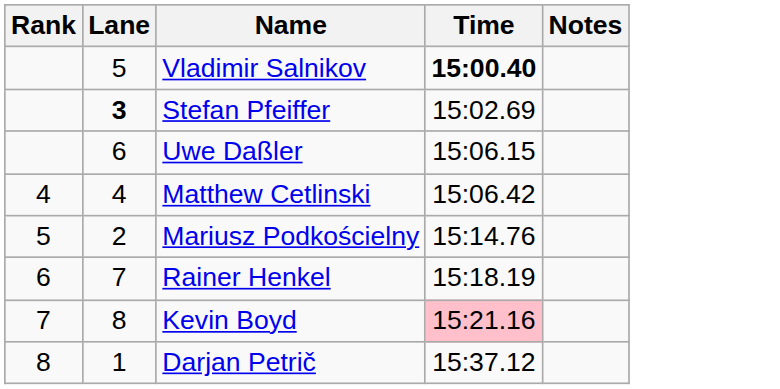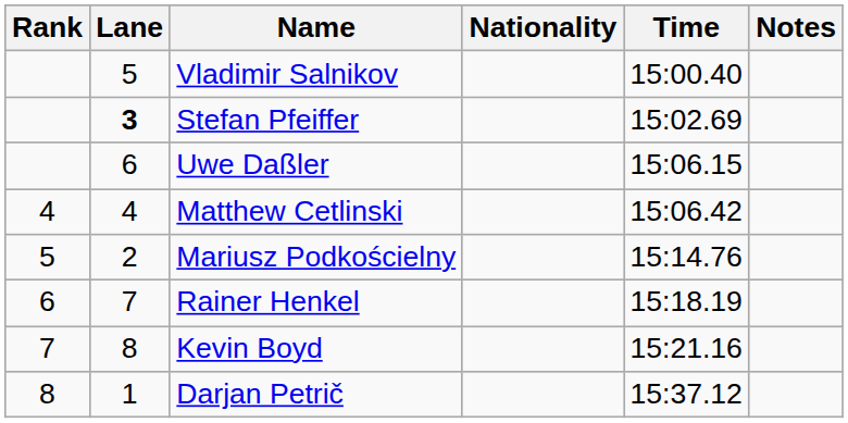+ column: Nationality
Vladimir Salnikov | Time: bold -> normal
Kevin Boyd | Time: pink background -> no background
